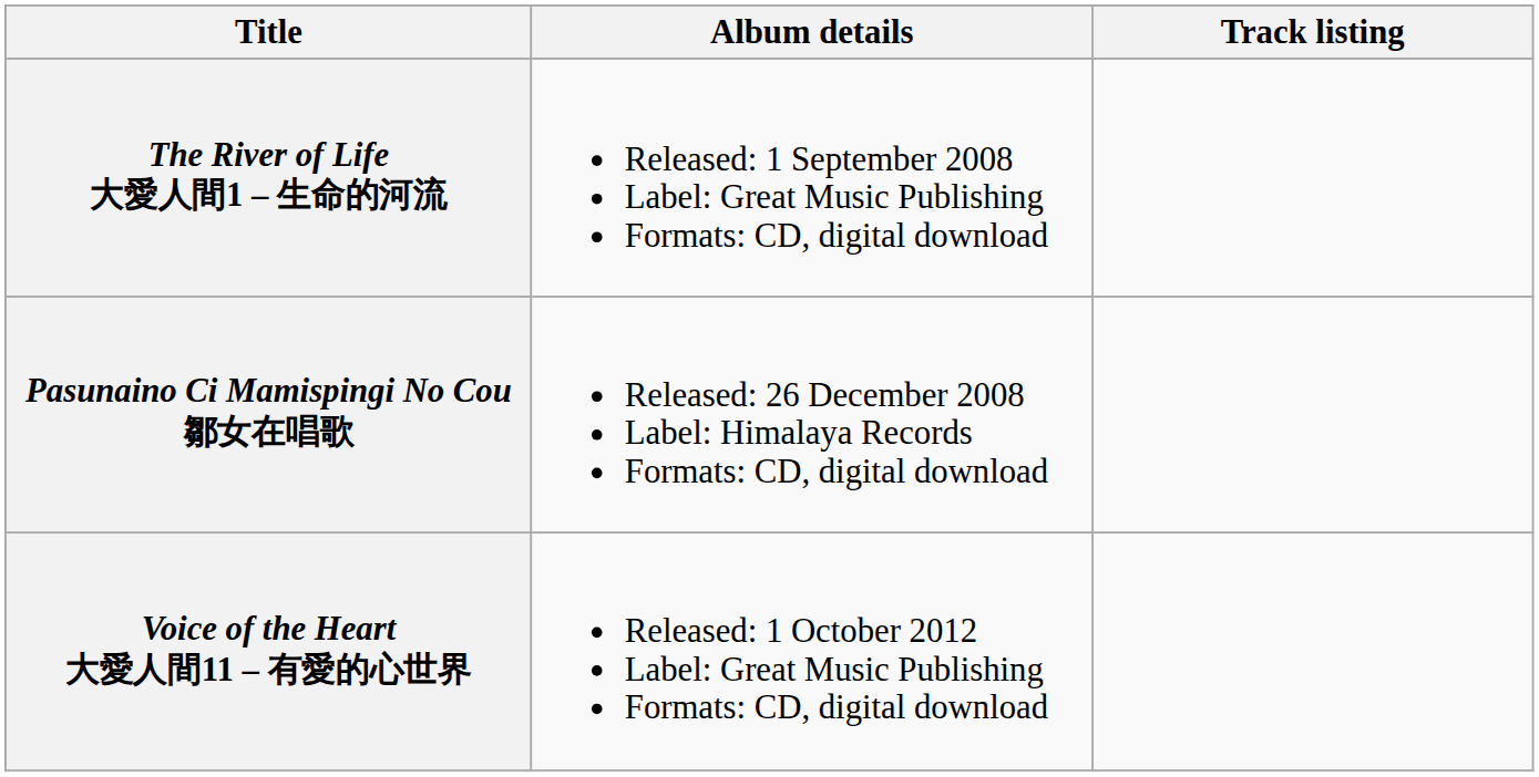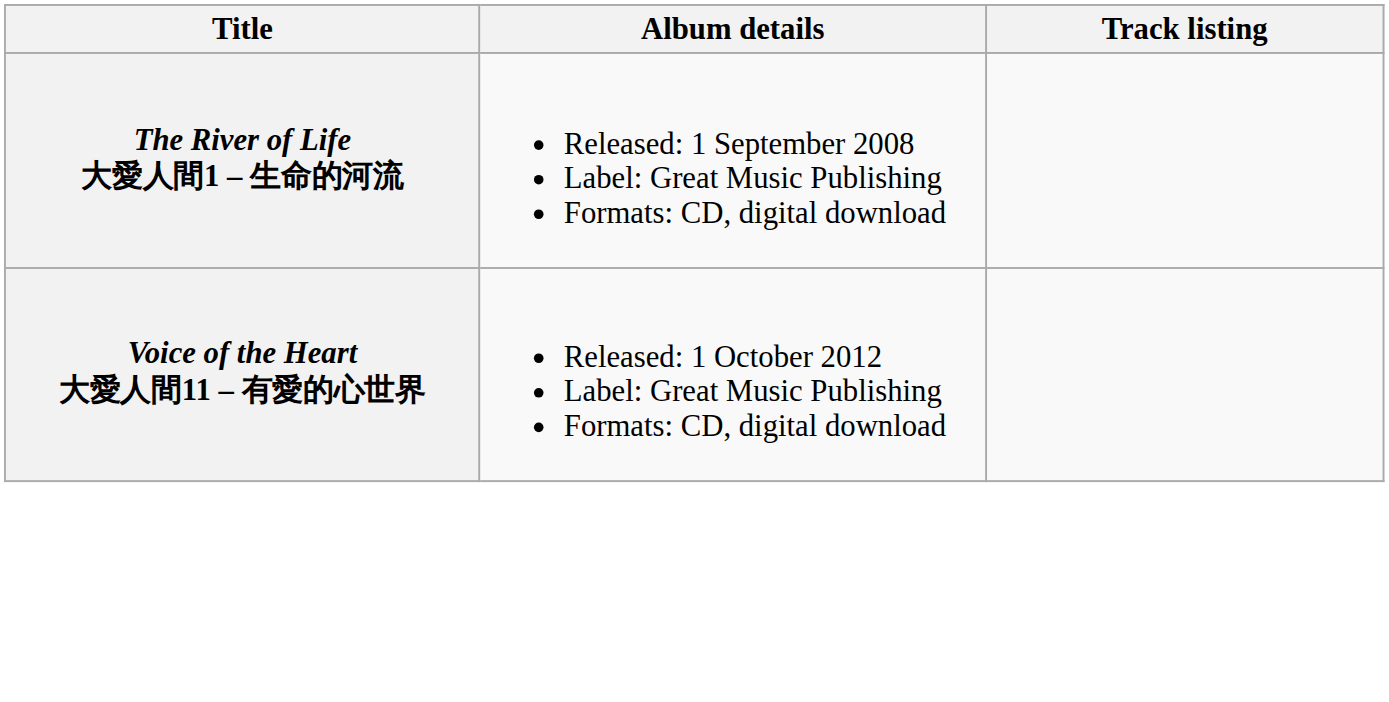- row: Pasunaino Ci Mamispingi No Cou 鄒女在唱歌 | Released: 26 December 2008 Label: Himalaya Records Formats: CD, digital download
